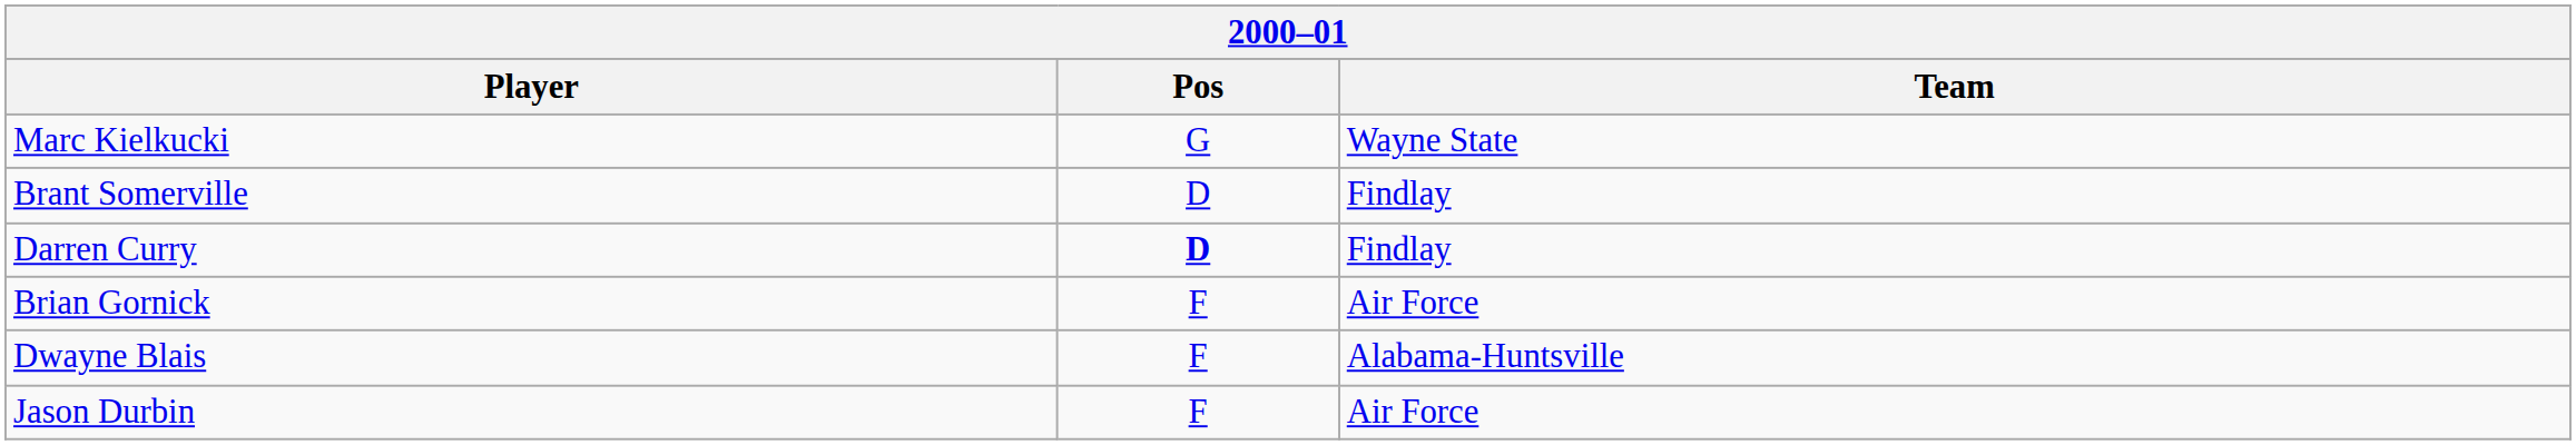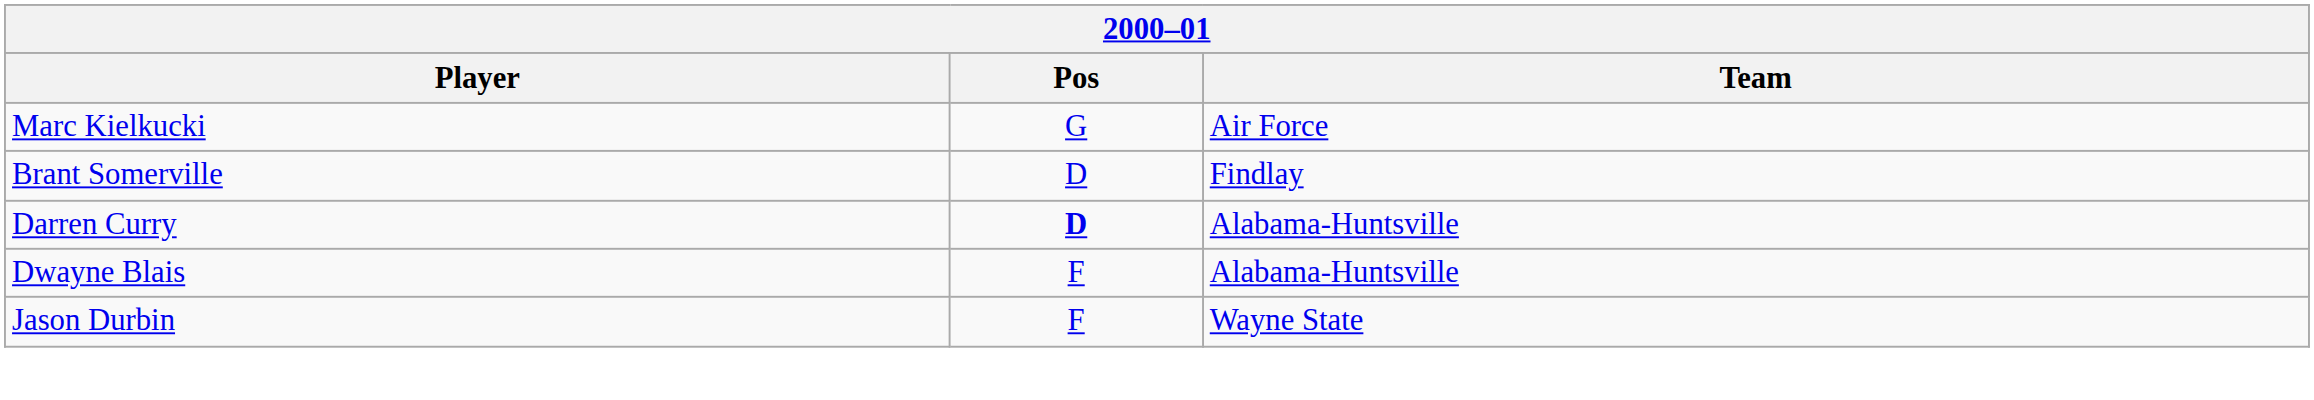Marc Kielkucki | Team: Wayne State -> Air Force
Darren Curry | Team: Findlay -> Alabama-Huntsville
- row: Brian Gornick | F | Air Force
Jason Durbin | Team: Air Force -> Wayne State
